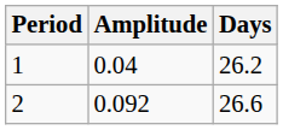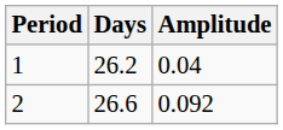columns swapped: Days <-> Amplitude
